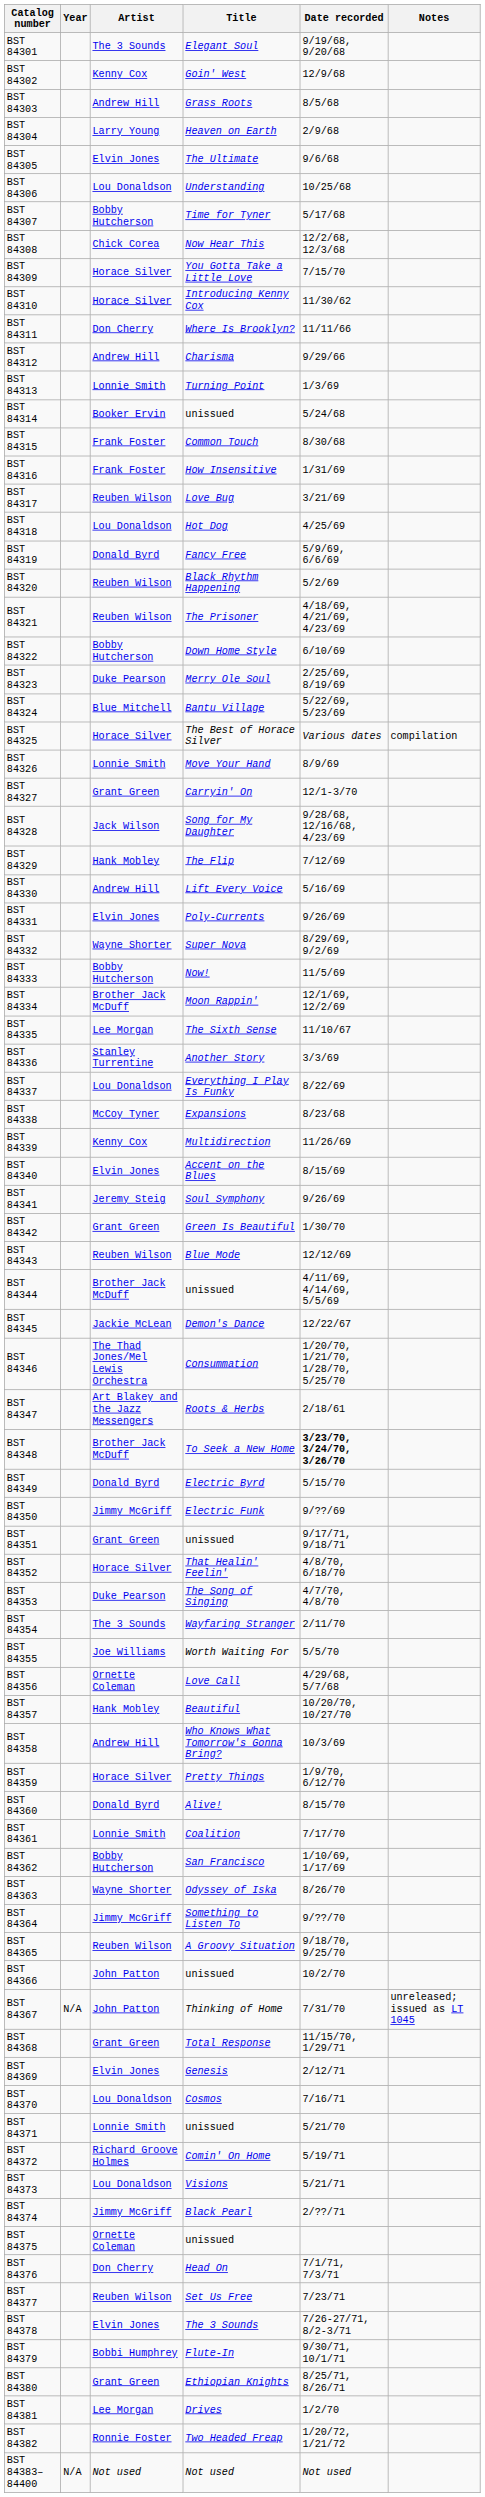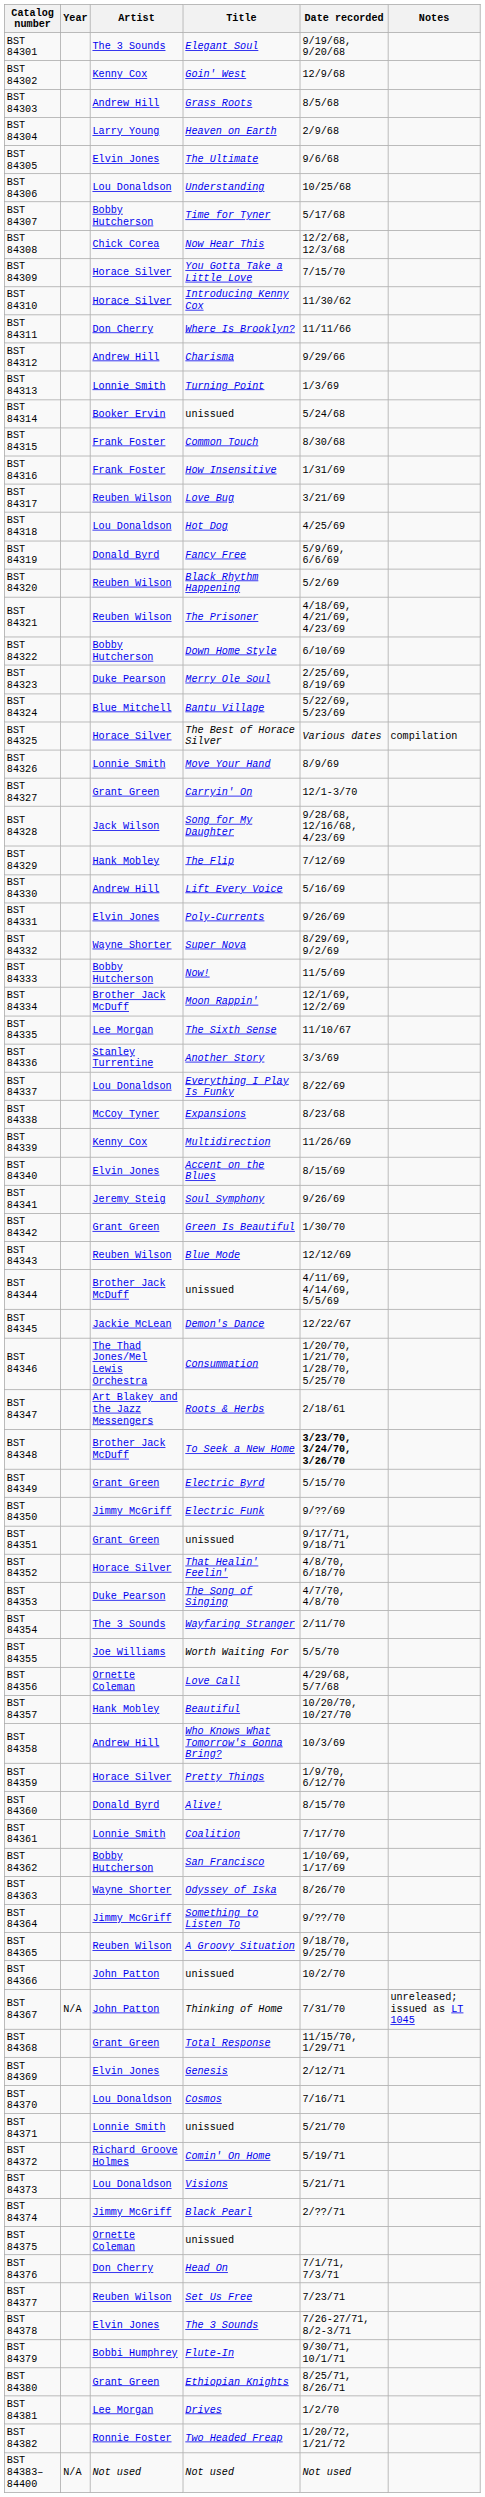BST 84349 | Artist: Donald Byrd -> Grant Green
